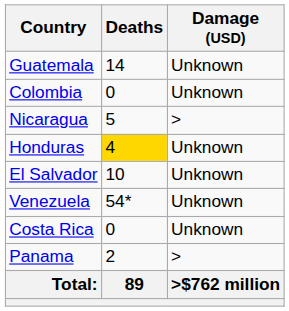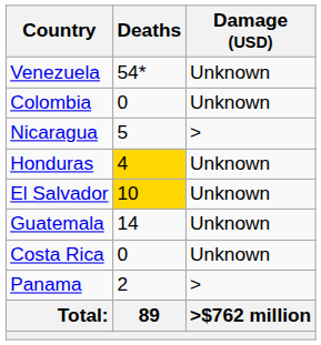rows swapped: Venezuela <-> Guatemala
El Salvador | Deaths: no background -> gold background
